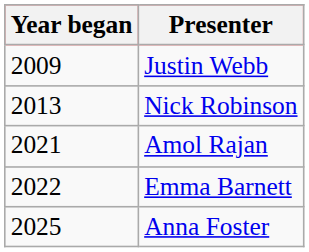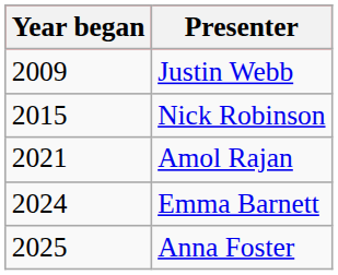Nick Robinson | Year began: 2013 -> 2015
Emma Barnett | Year began: 2022 -> 2024
